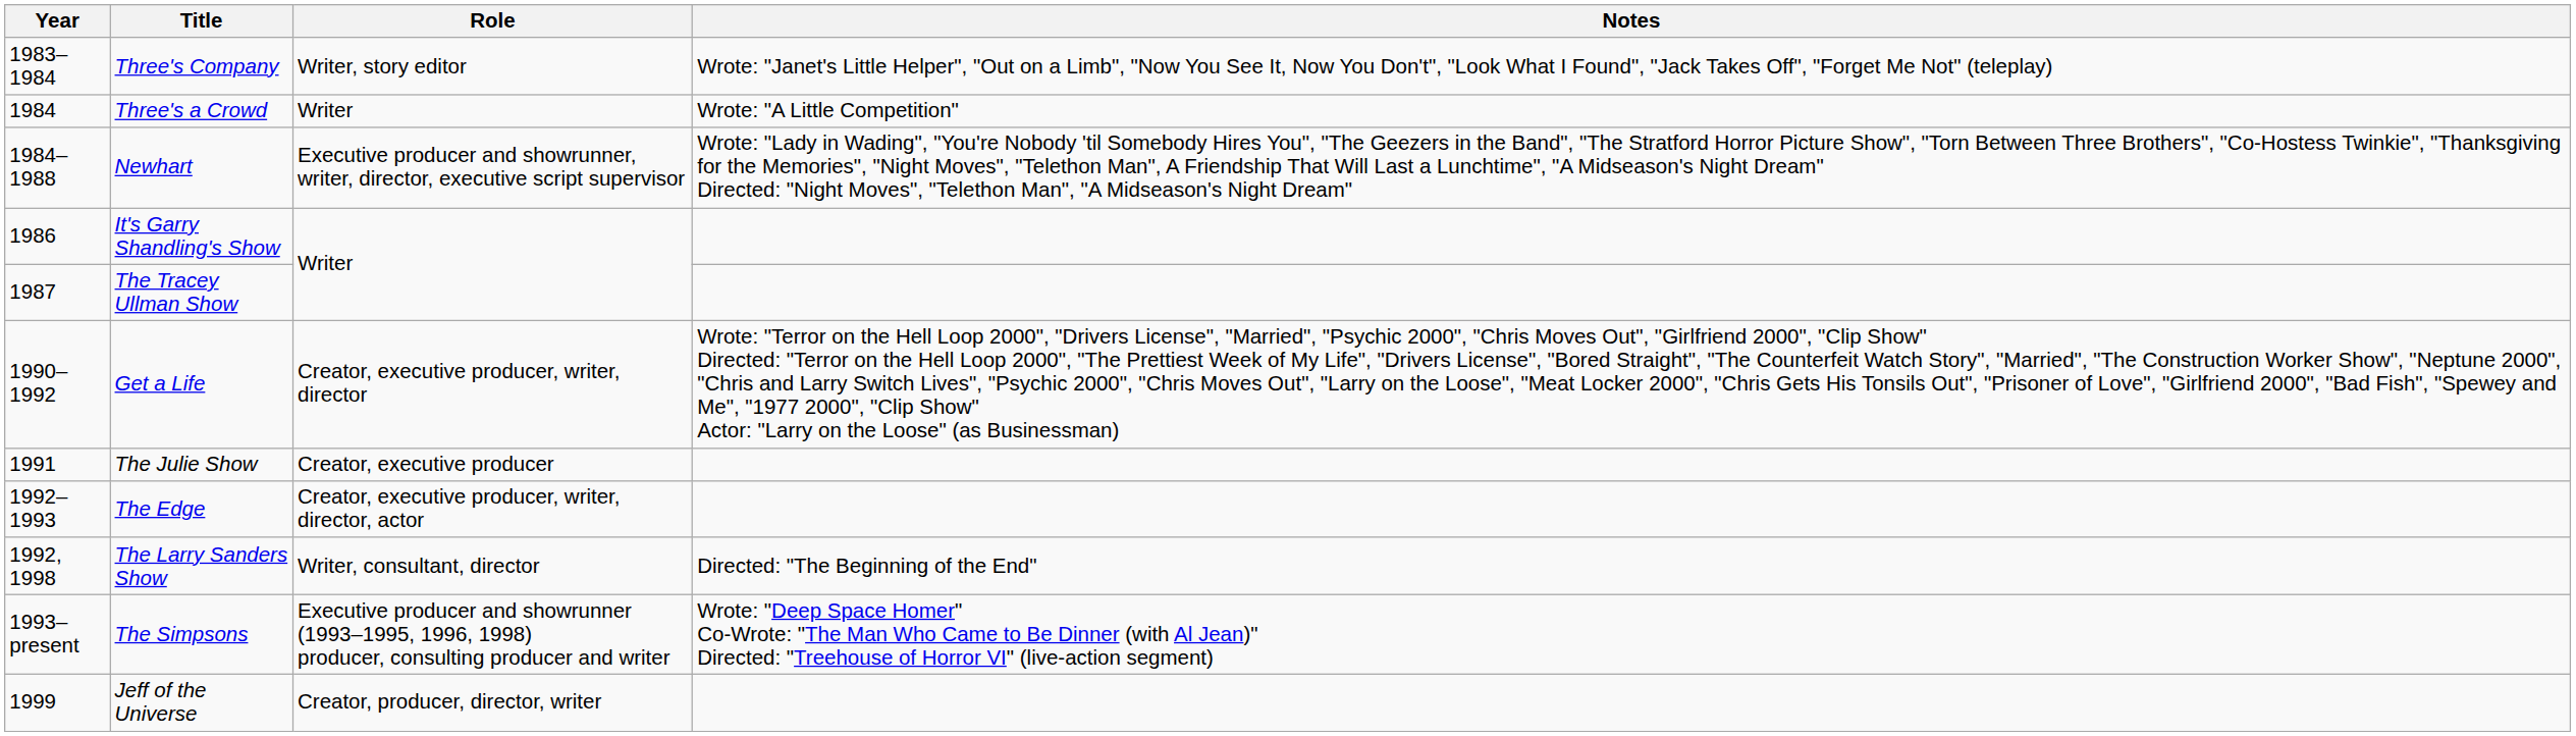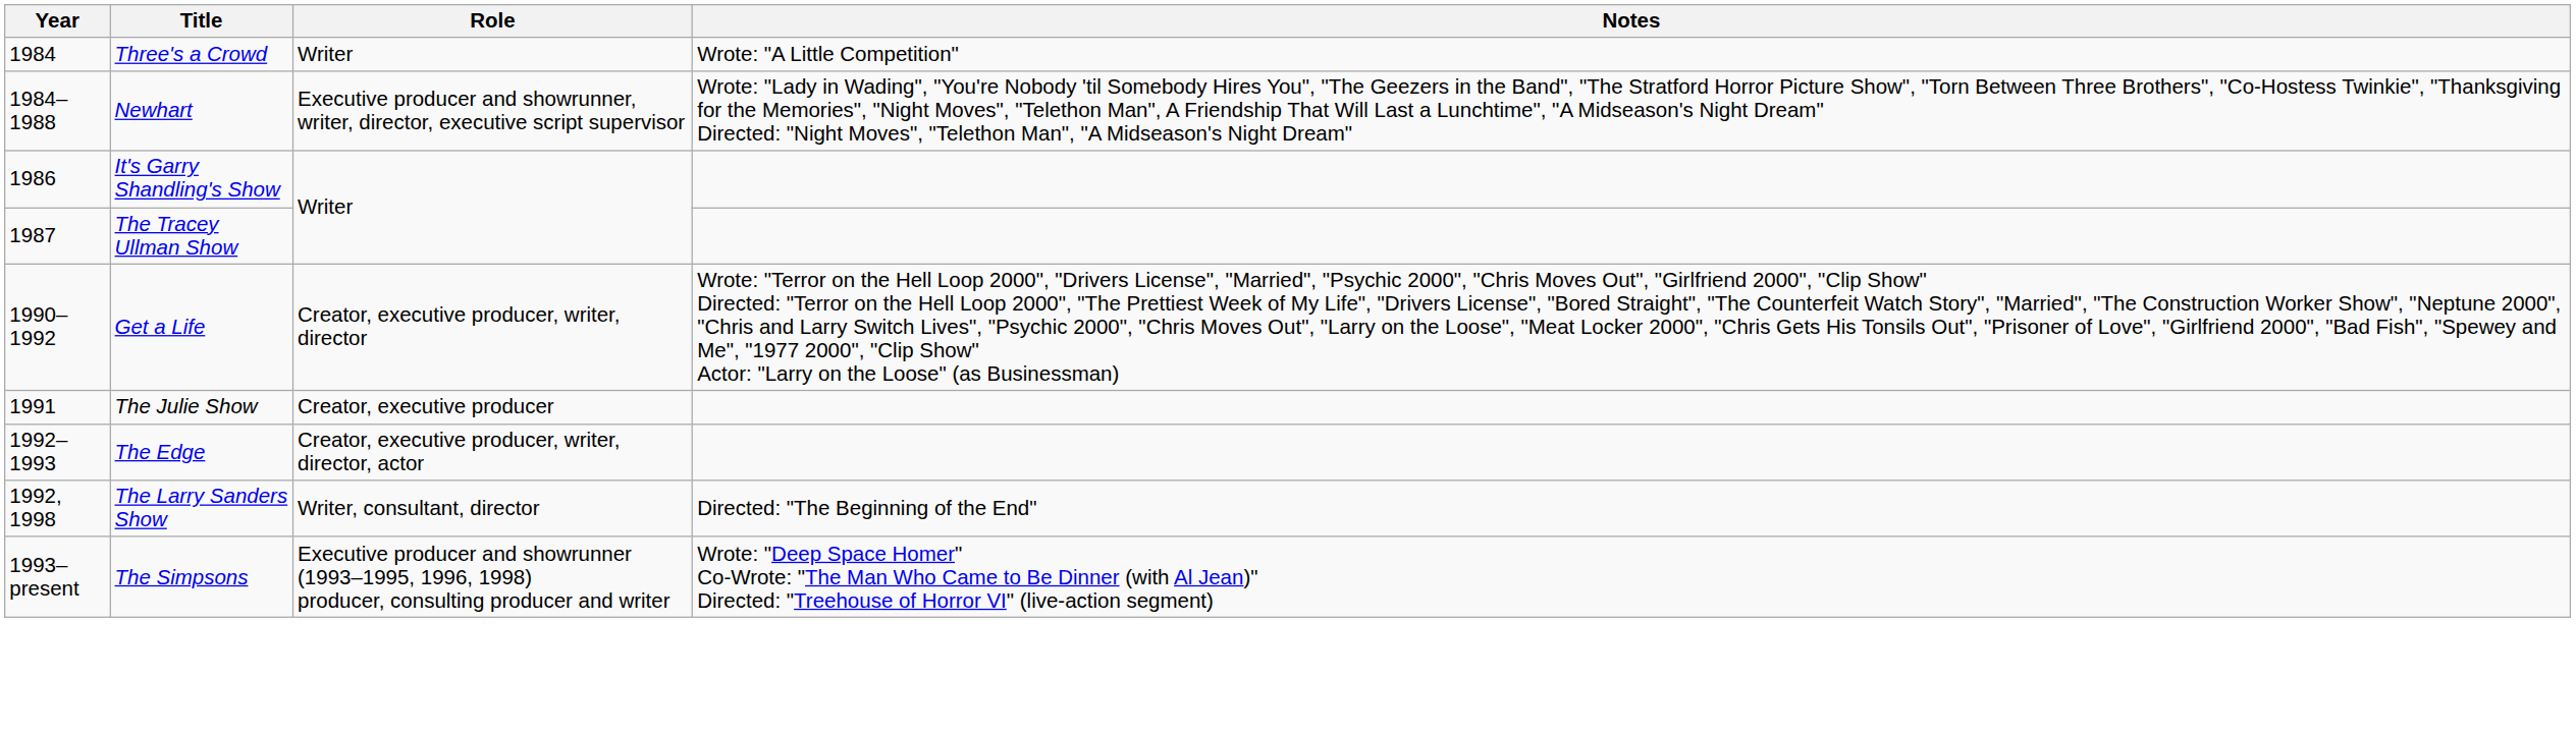- row: 1983–1984 | Three's Company | Writer, story editor | Wrote: "Janet's Little Helper", "Out on a Limb", "Now You See It, Now You Don't", "Look What I Found", "Jack Takes Off", "Forget Me Not" (teleplay)
- row: 1999 | Jeff of the Universe | Creator, producer, director, writer
